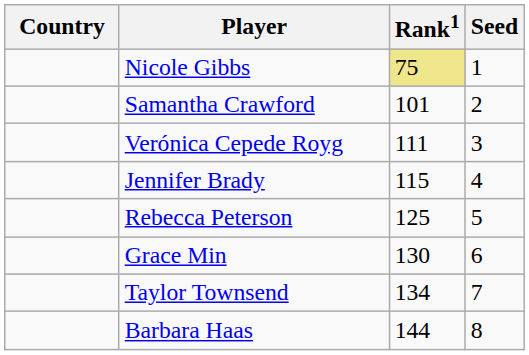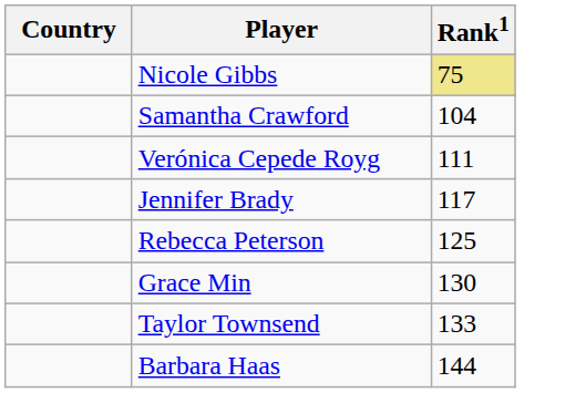- column: Seed | 1 | 2 | 3 | 4 | 5 | 6 | 7 | 8
Samantha Crawford | Rank1: 101 -> 104
Jennifer Brady | Rank1: 115 -> 117
Taylor Townsend | Rank1: 134 -> 133
